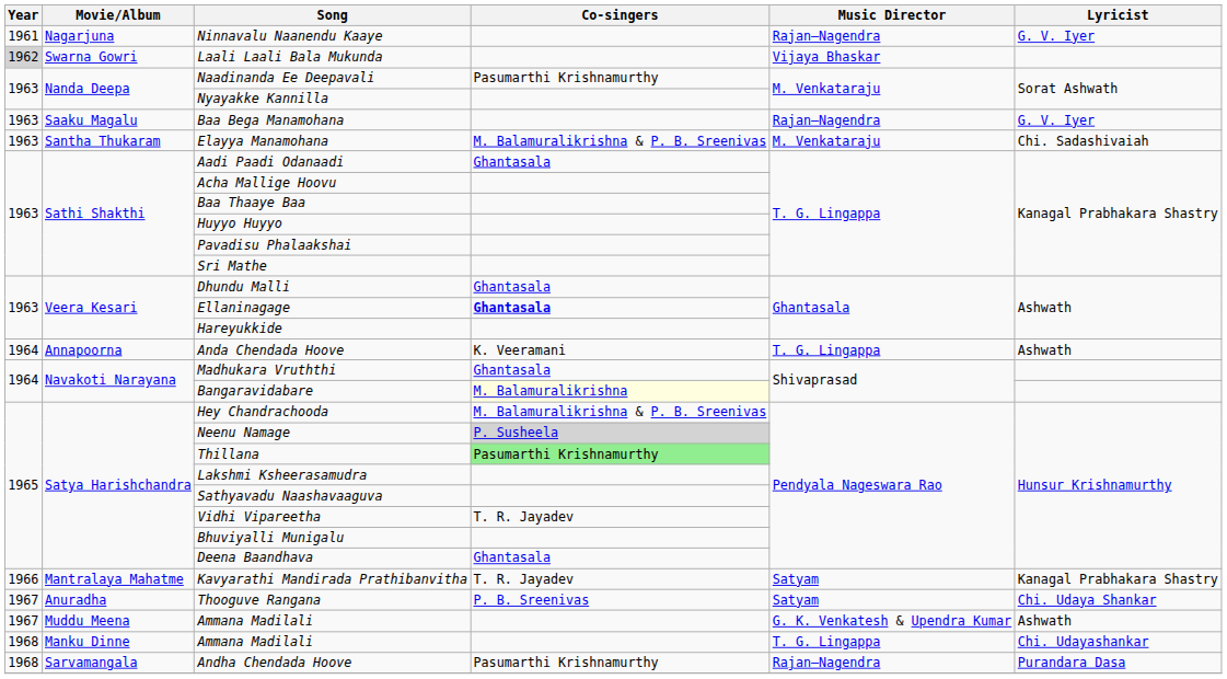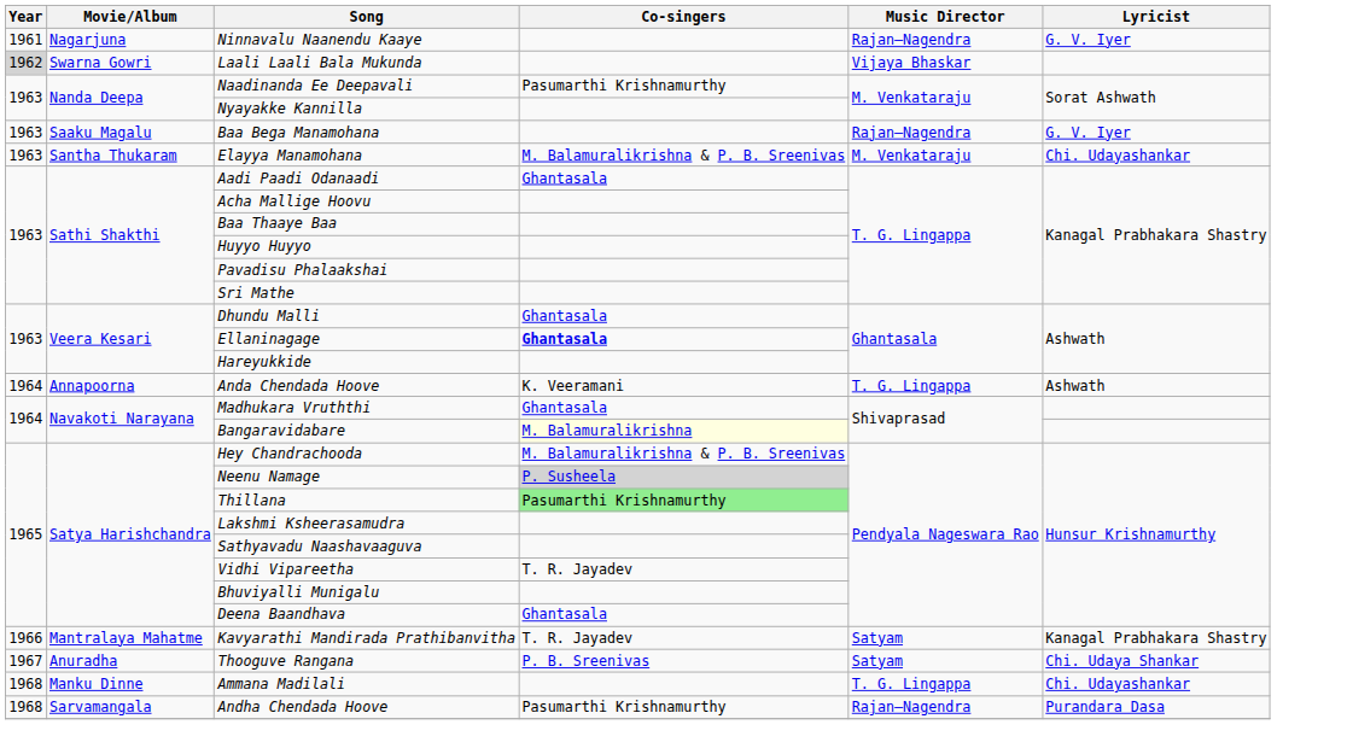Elayya Manamohana | Lyricist: Chi. Sadashivaiah -> Chi. Udayashankar
- row: 1967 | Muddu Meena | Ammana Madilali | G. K. Venkatesh & Upendra Kumar | Ashwath
